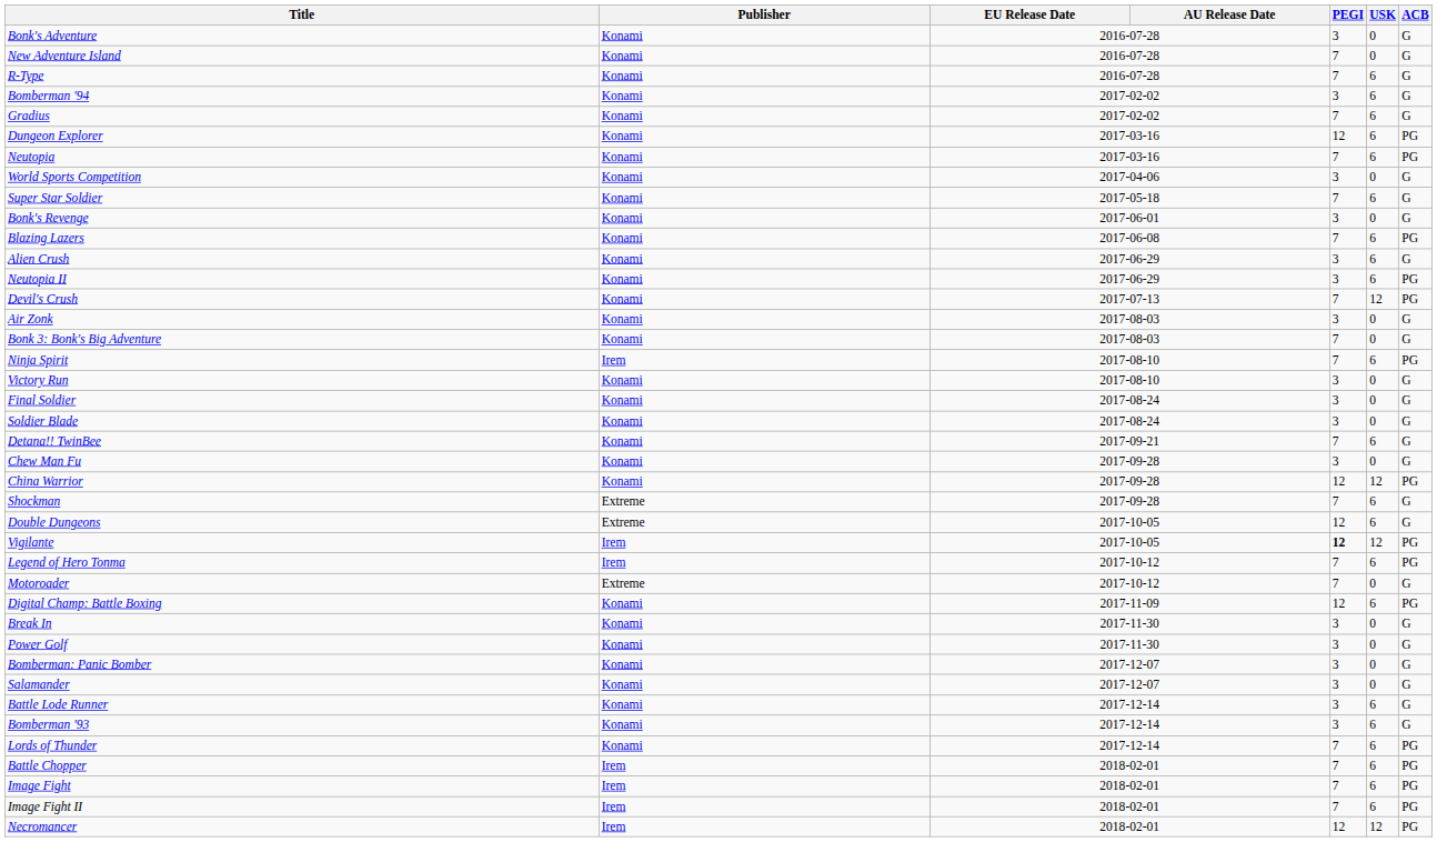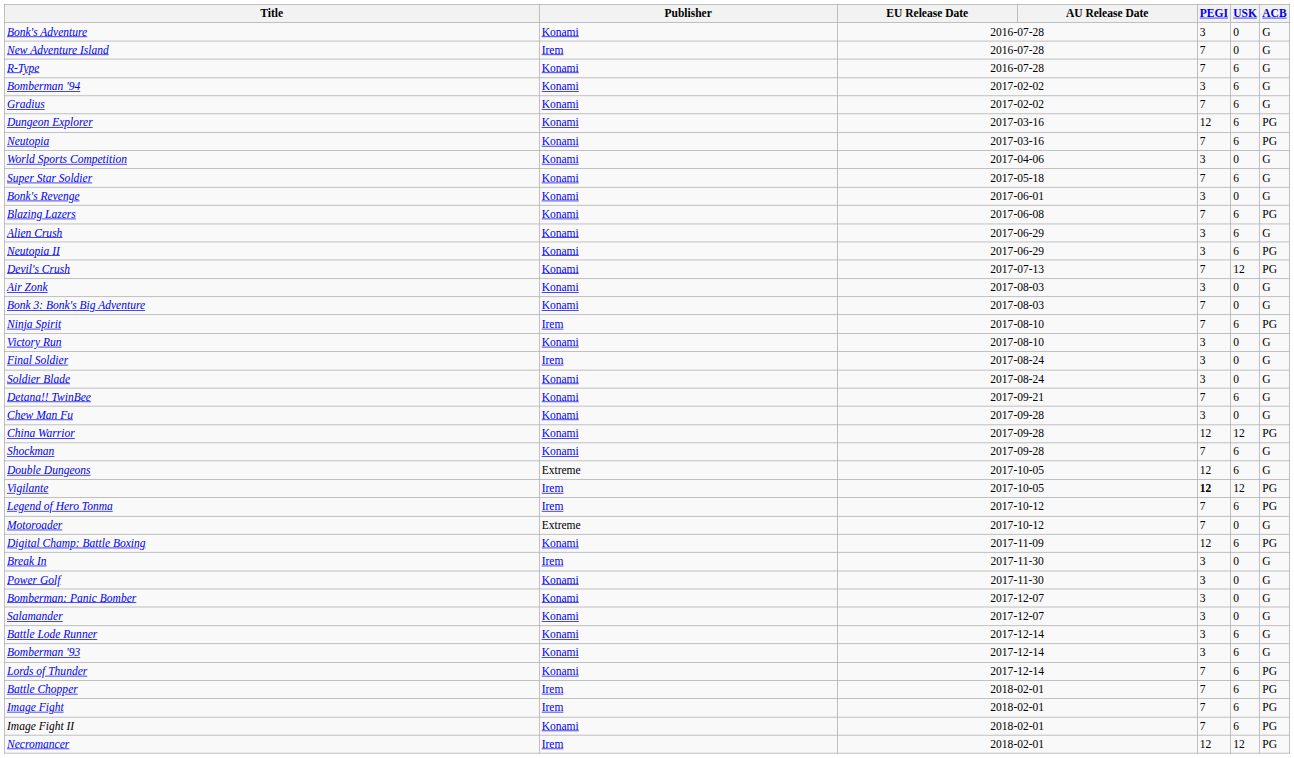New Adventure Island | Publisher: Konami -> Irem
Final Soldier | Publisher: Konami -> Irem
Shockman | Publisher: Extreme -> Konami
Break In | Publisher: Konami -> Irem
Image Fight II | Publisher: Irem -> Konami
